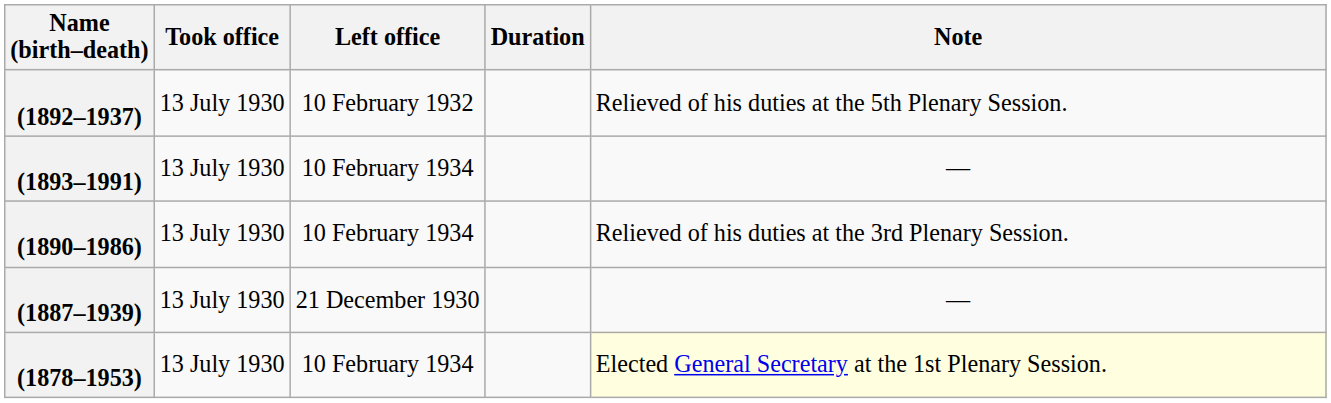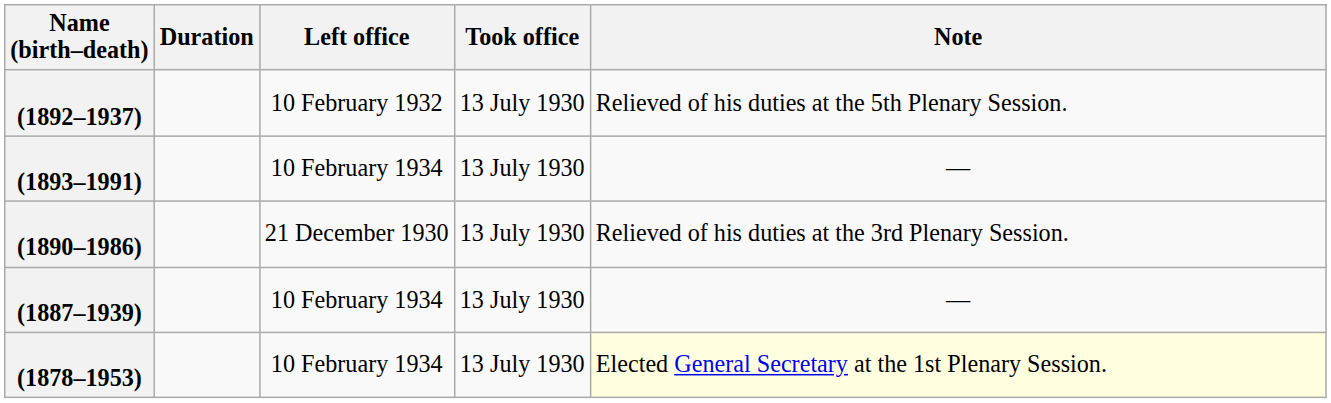columns swapped: Took office <-> Duration
(1890–1986) | Left office: 10 February 1934 -> 21 December 1930
(1887–1939) | Left office: 21 December 1930 -> 10 February 1934
